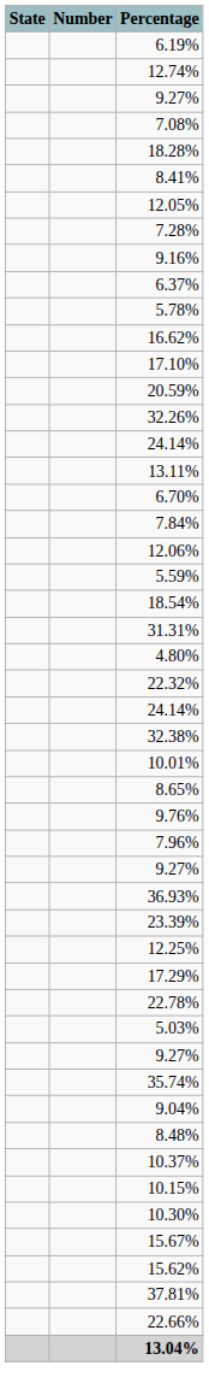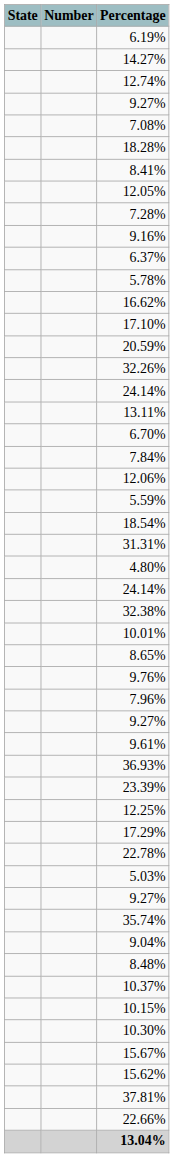+ row: 14.27%
- row: 22.32%
+ row: 9.61%
